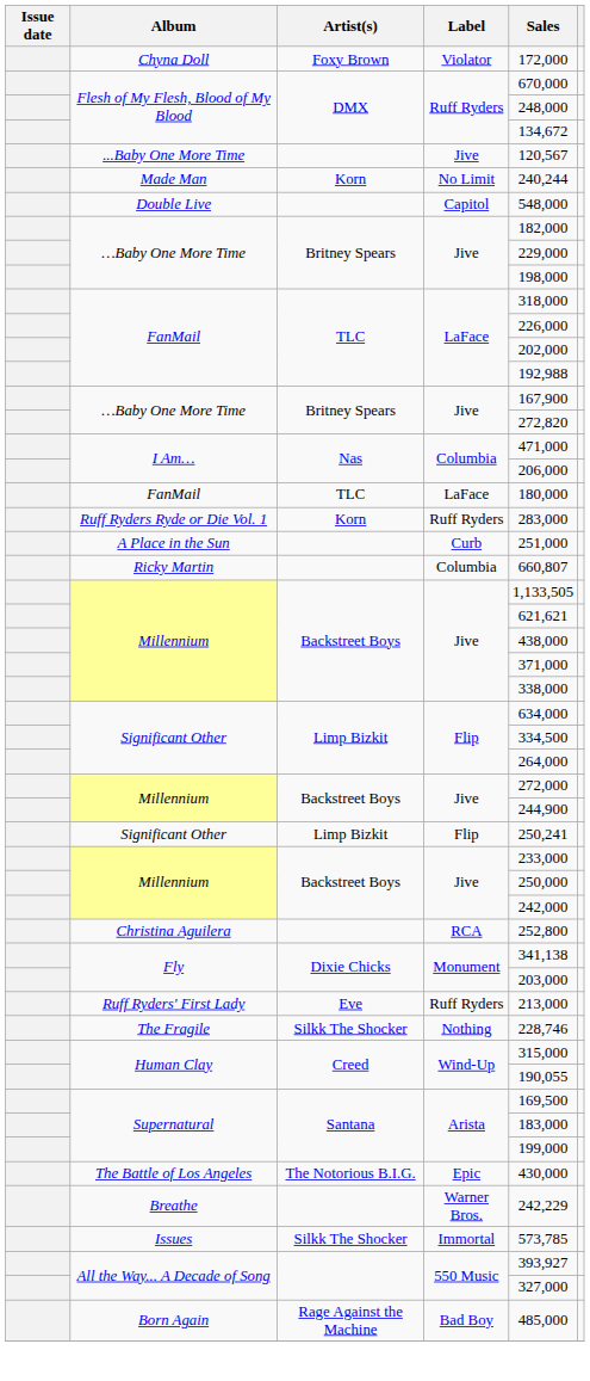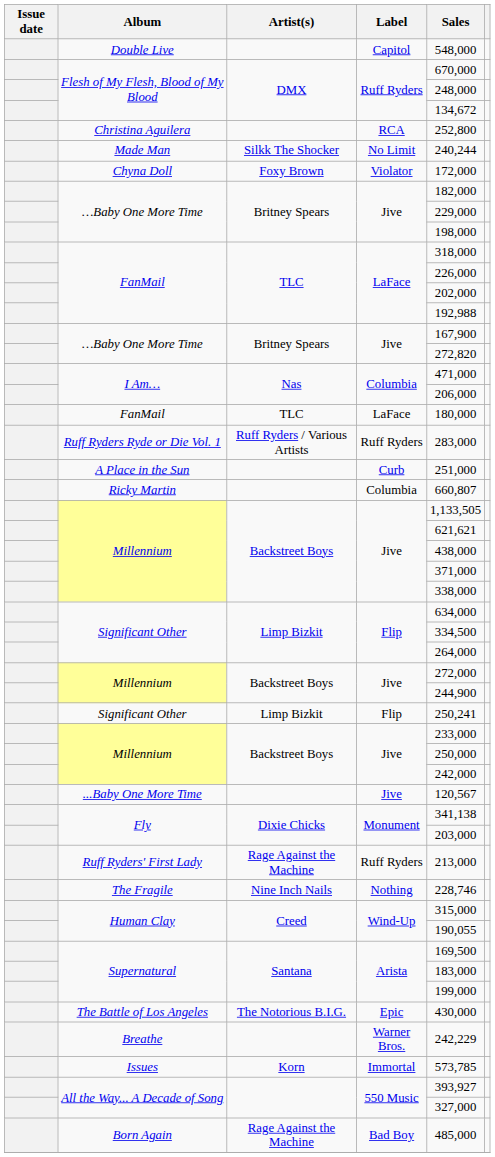rows swapped: Double Live <-> Chyna Doll
rows swapped: ...Baby One More Time <-> Christina Aguilera
Made Man | Artist(s): Korn -> Silkk The Shocker
Ruff Ryders Ryde or Die Vol. 1 | Artist(s): Korn -> Ruff Ryders / Various Artists
Ruff Ryders' First Lady | Artist(s): Eve -> Rage Against the Machine
The Fragile | Artist(s): Silkk The Shocker -> Nine Inch Nails
Issues | Artist(s): Silkk The Shocker -> Korn
